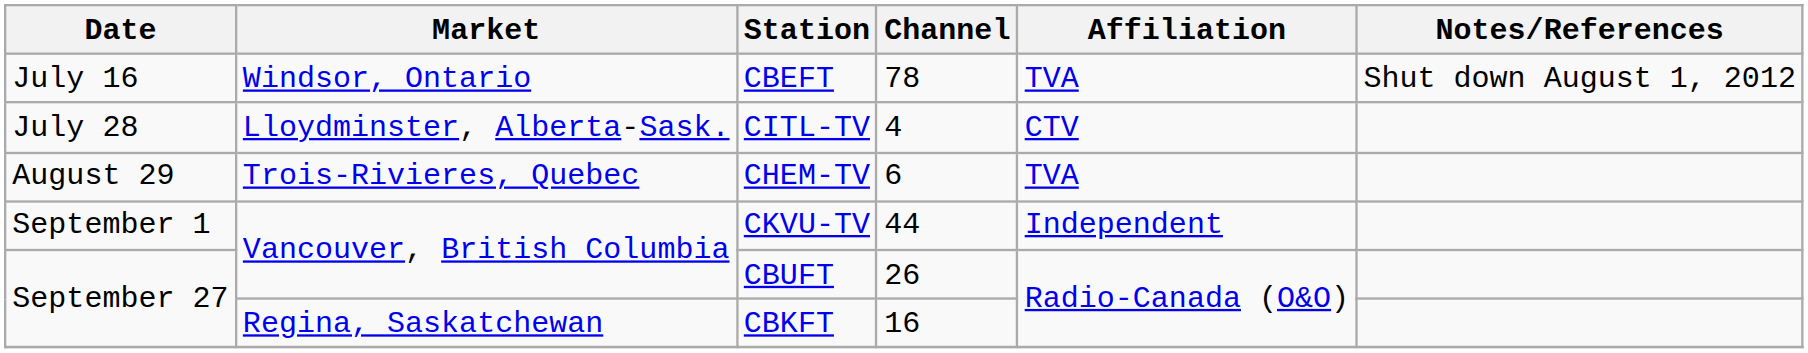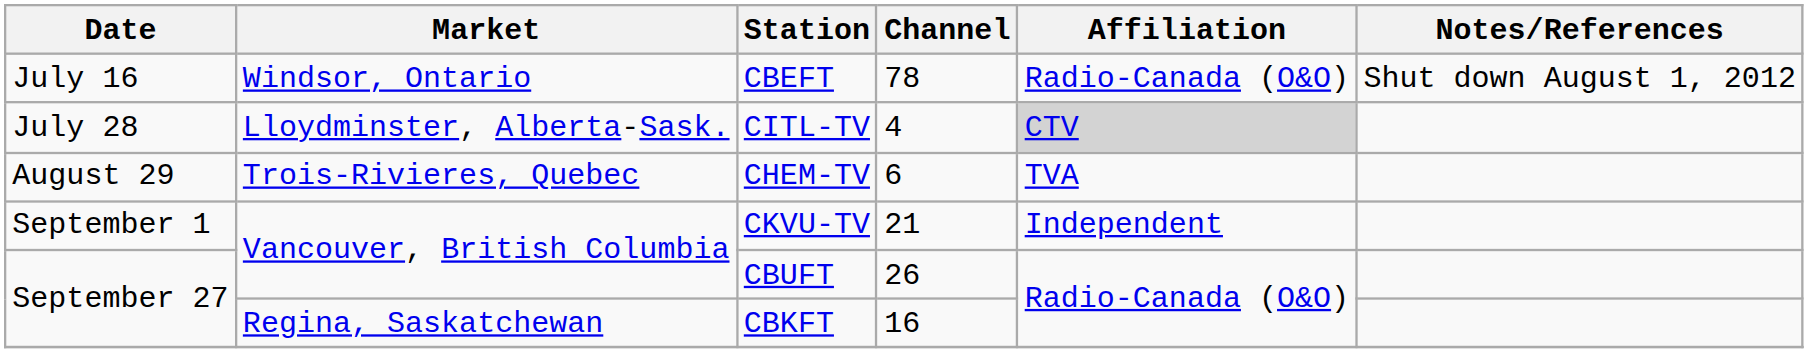CBEFT | Affiliation: TVA -> Radio-Canada (O&O)
CITL-TV | Affiliation: no background -> lightgrey background
CKVU-TV | Channel: 44 -> 21
